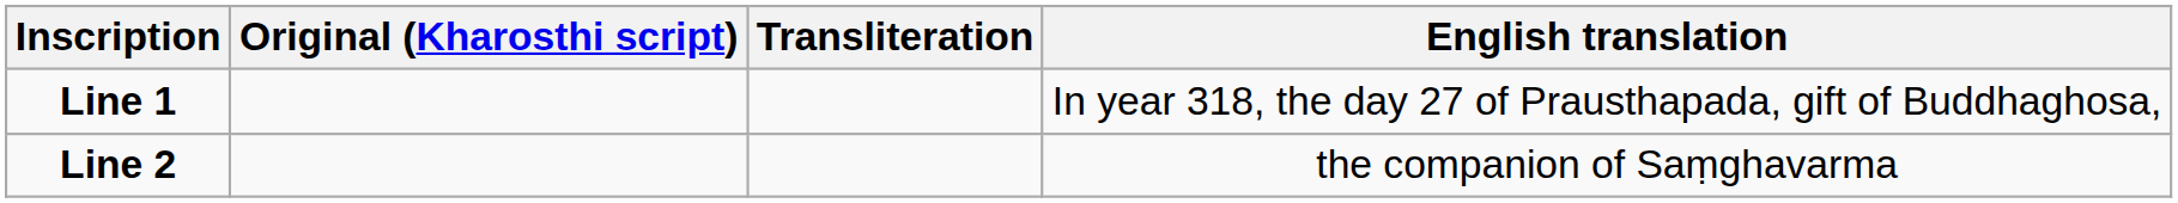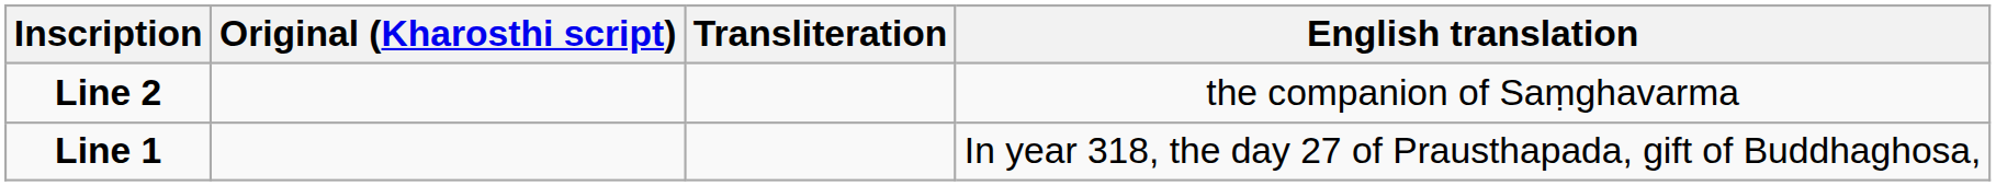rows swapped: Line 1 <-> Line 2
